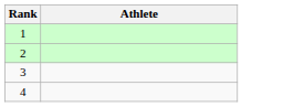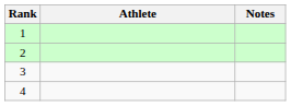+ column: Notes
